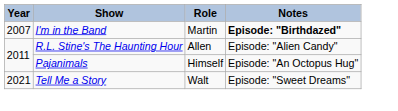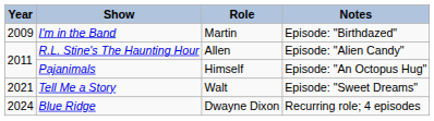I'm in the Band | Year: 2007 -> 2009
I'm in the Band | Notes: bold -> normal
+ row: 2024 | Blue Ridge | Dwayne Dixon | Recurring role; 4 episodes
